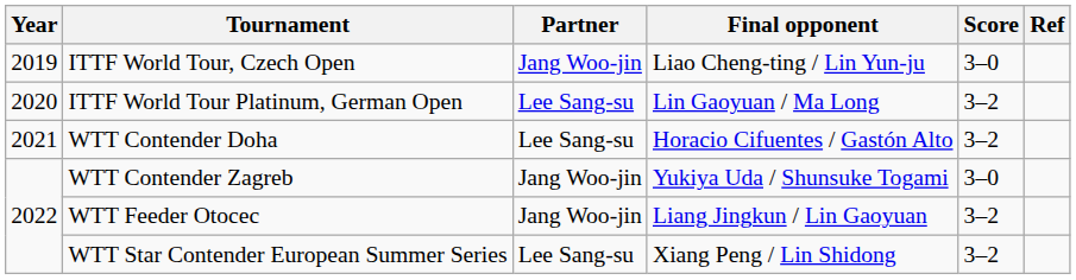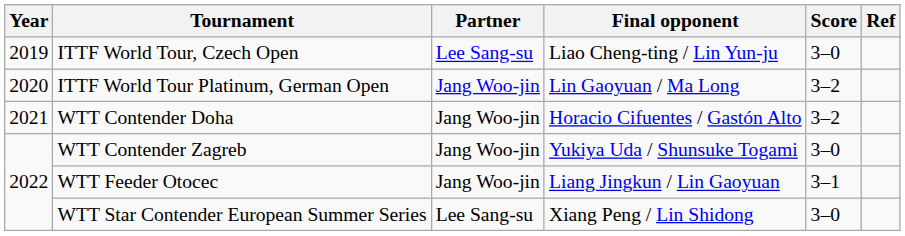ITTF World Tour, Czech Open | Partner: Jang Woo-jin -> Lee Sang-su
ITTF World Tour Platinum, German Open | Partner: Lee Sang-su -> Jang Woo-jin
WTT Contender Doha | Partner: Lee Sang-su -> Jang Woo-jin
WTT Feeder Otocec | Score: 3–2 -> 3–1
WTT Star Contender European Summer Series | Score: 3–2 -> 3–0
